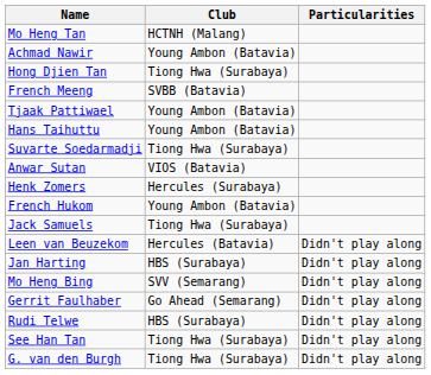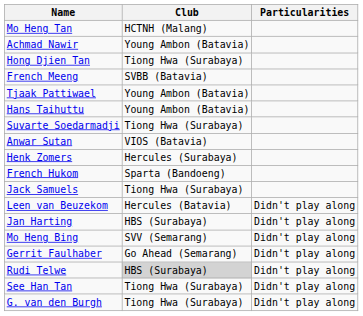French Hukom | Club: Young Ambon (Batavia) -> Sparta (Bandoeng)
Rudi Telwe | Club: no background -> lightgrey background
